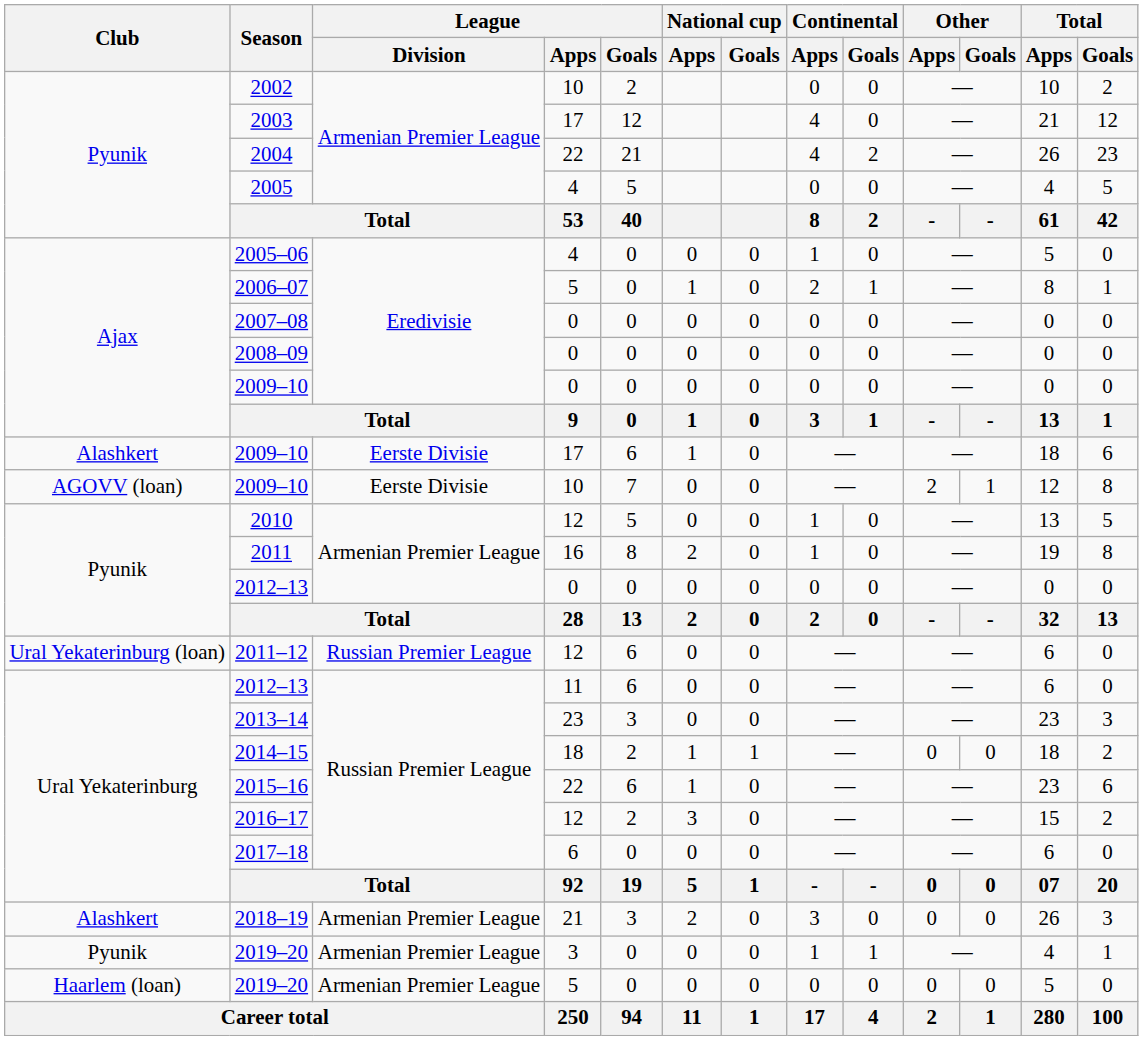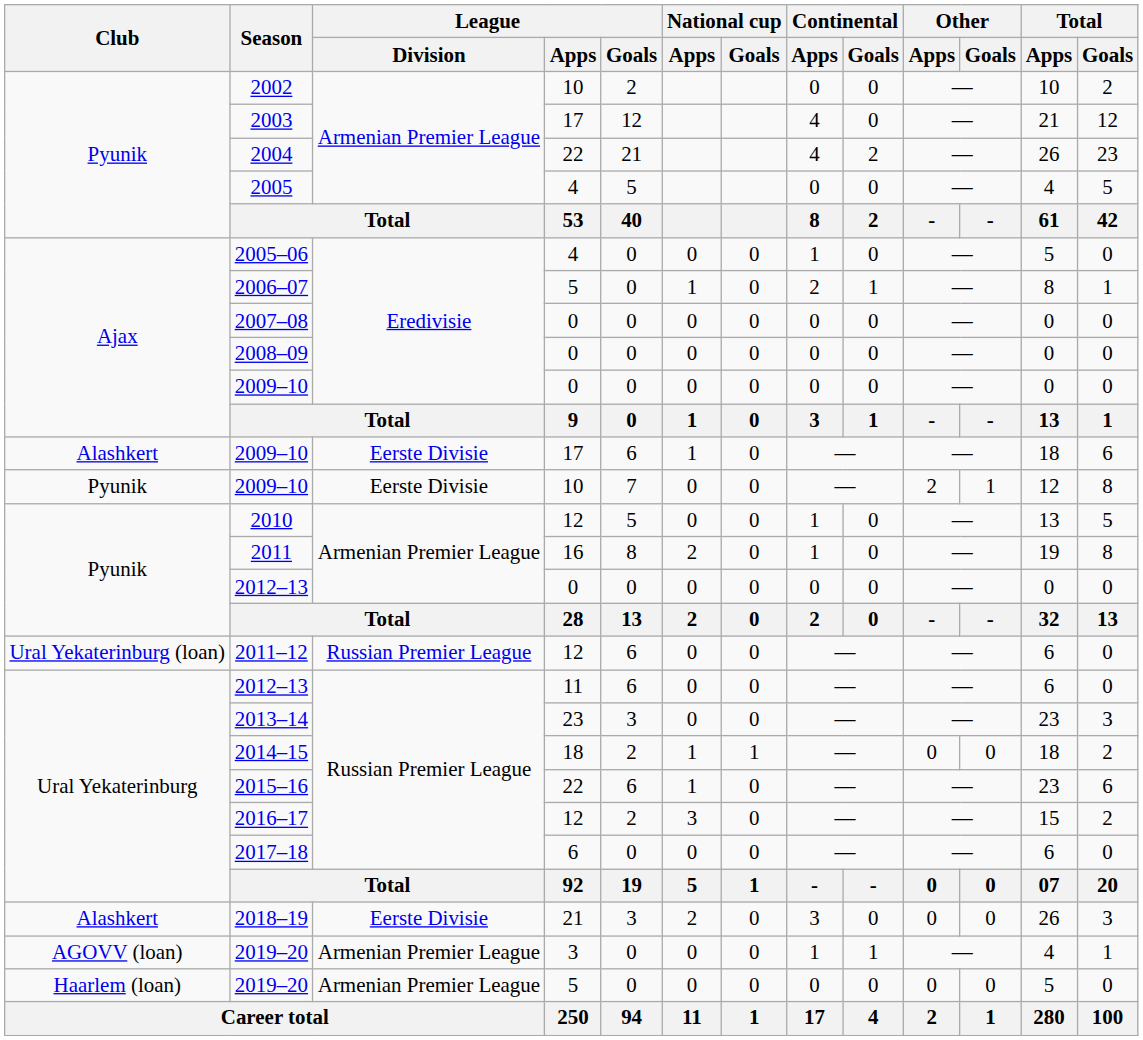2009–10 / 10 | Club: AGOVV (loan) -> Pyunik
2018–19 | League / Division: Armenian Premier League -> Eerste Divisie
2019–20 / 3 | Club: Pyunik -> AGOVV (loan)
